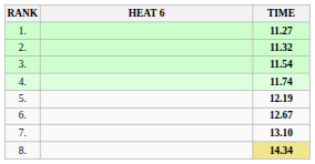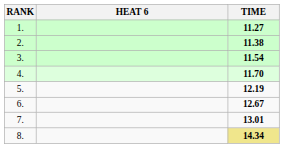2. | TIME: 11.32 -> 11.38
4. | TIME: 11.74 -> 11.70
7. | TIME: 13.10 -> 13.01
